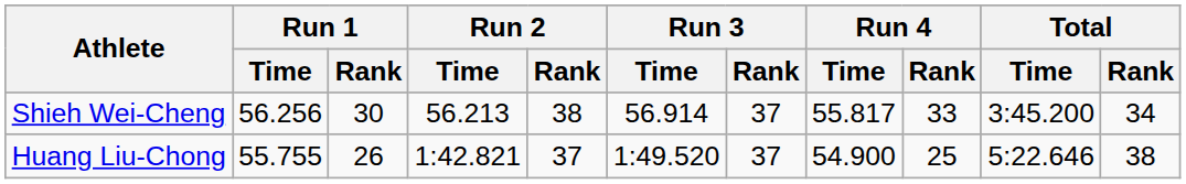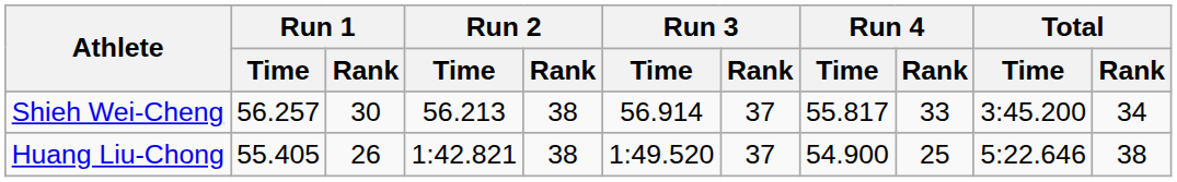Shieh Wei-Cheng | Run 1 / Time: 56.256 -> 56.257
Huang Liu-Chong | Run 1 / Time: 55.755 -> 55.405
Huang Liu-Chong | Run 2 / Rank: 37 -> 38
